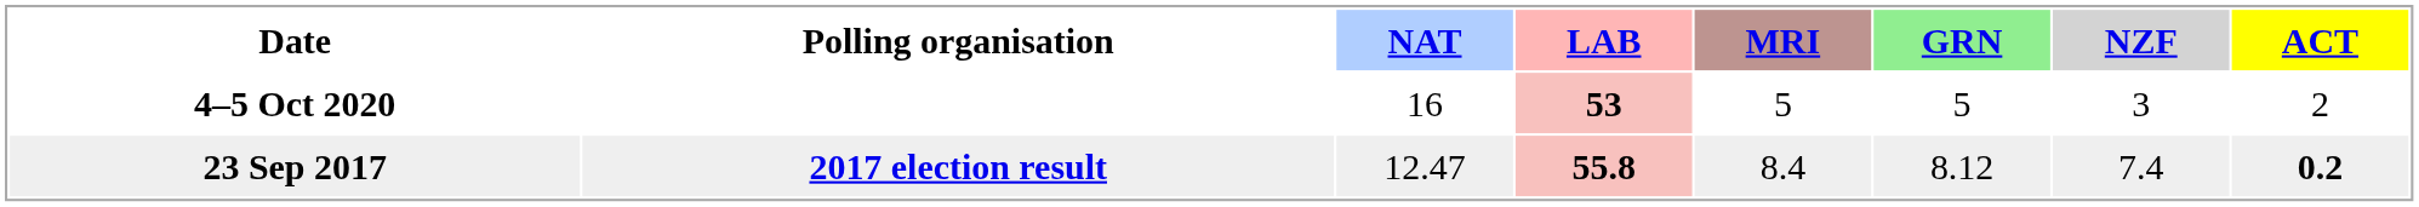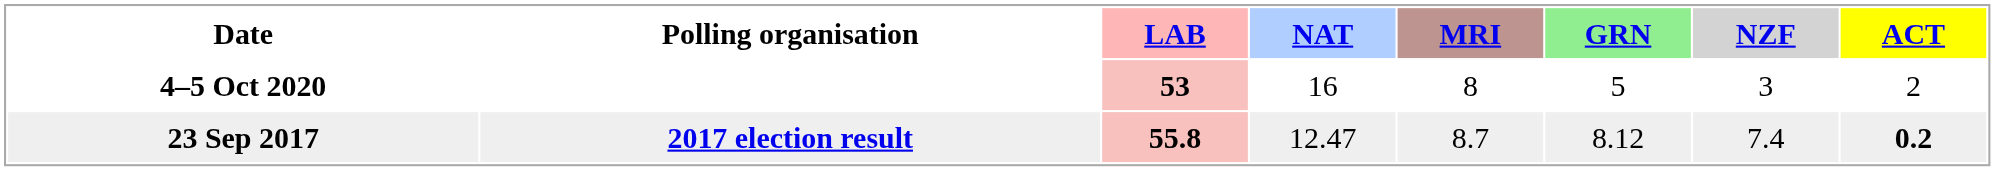columns swapped: LAB <-> NAT
4–5 Oct 2020 | MRI: 5 -> 8
23 Sep 2017 | MRI: 8.4 -> 8.7
